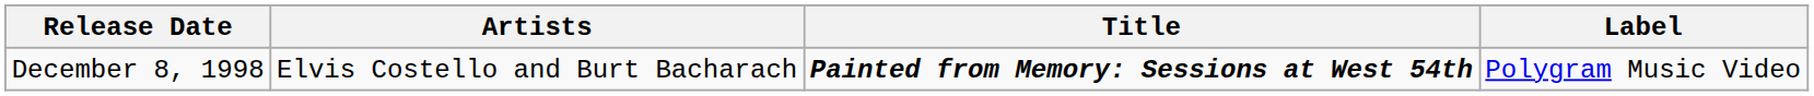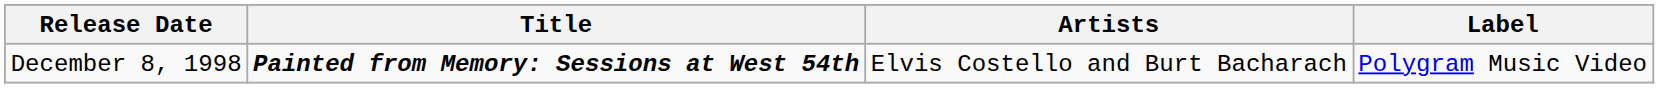columns swapped: Title <-> Artists
